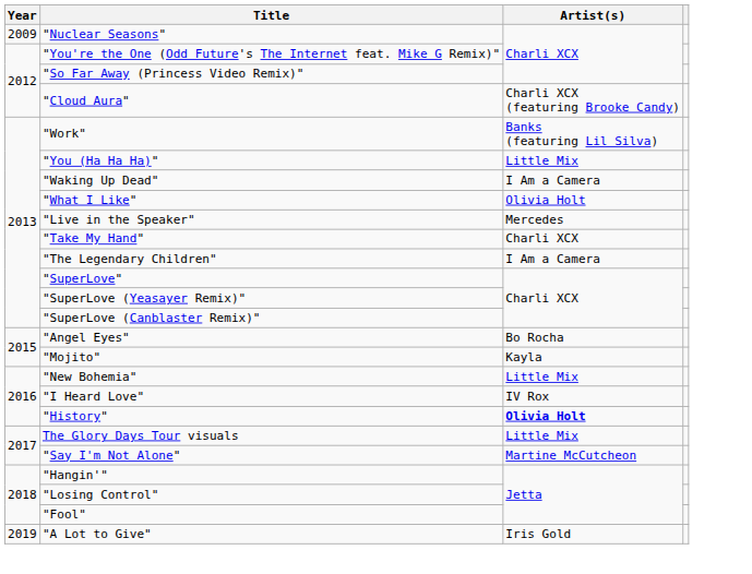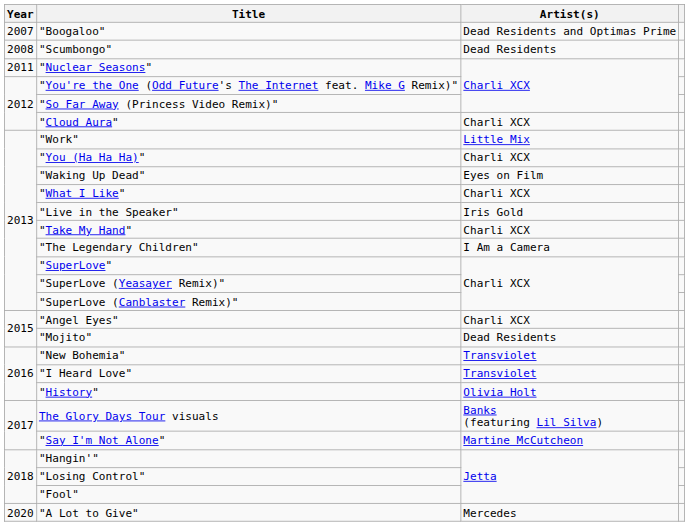+ row: 2007 | "Boogaloo" | Dead Residents and Optimas Prime
+ row: 2008 | "Scumbongo" | Dead Residents
"Nuclear Seasons" | Year: 2009 -> 2011
"Cloud Aura" | Artist(s): Charli XCX (featuring Brooke Candy) -> Charli XCX
"Work" | Artist(s): Banks (featuring Lil Silva) -> Little Mix
"You (Ha Ha Ha)" | Artist(s): Little Mix -> Charli XCX
"Waking Up Dead" | Artist(s): I Am a Camera -> Eyes on Film
"What I Like" | Artist(s): Olivia Holt -> Charli XCX
"Live in the Speaker" | Artist(s): Mercedes -> Iris Gold
"Angel Eyes" | Artist(s): Bo Rocha -> Charli XCX
"Mojito" | Artist(s): Kayla -> Dead Residents
"New Bohemia" | Artist(s): Little Mix -> Transviolet
"I Heard Love" | Artist(s): IV Rox -> Transviolet
"History" | Artist(s): bold -> normal
The Glory Days Tour visuals | Artist(s): Little Mix -> Banks (featuring Lil Silva)
"A Lot to Give" | Year: 2019 -> 2020
"A Lot to Give" | Artist(s): Iris Gold -> Mercedes
